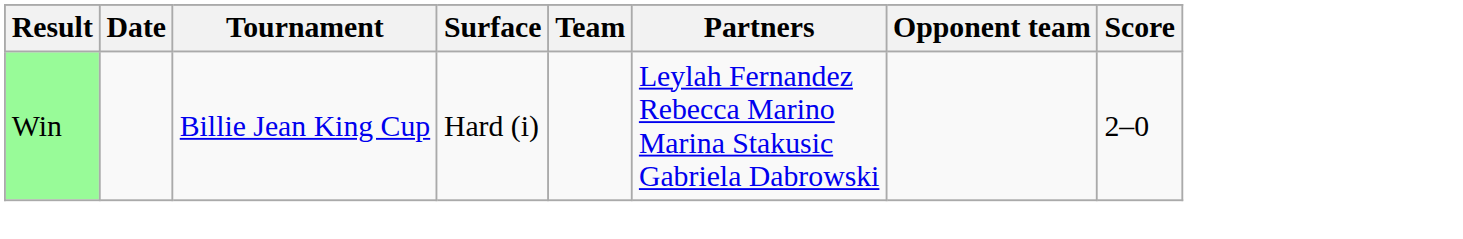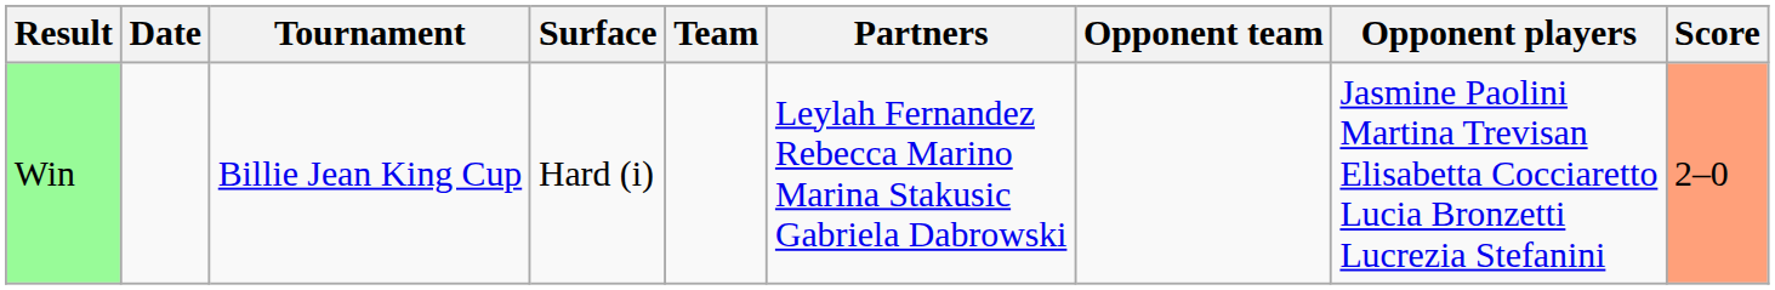+ column: Opponent players | Jasmine Paolini Martina Trevisan Elisabetta Cocciaretto Lucia Bronzetti Lucrezia Stefanini
Win | Score: no background -> lightsalmon background
